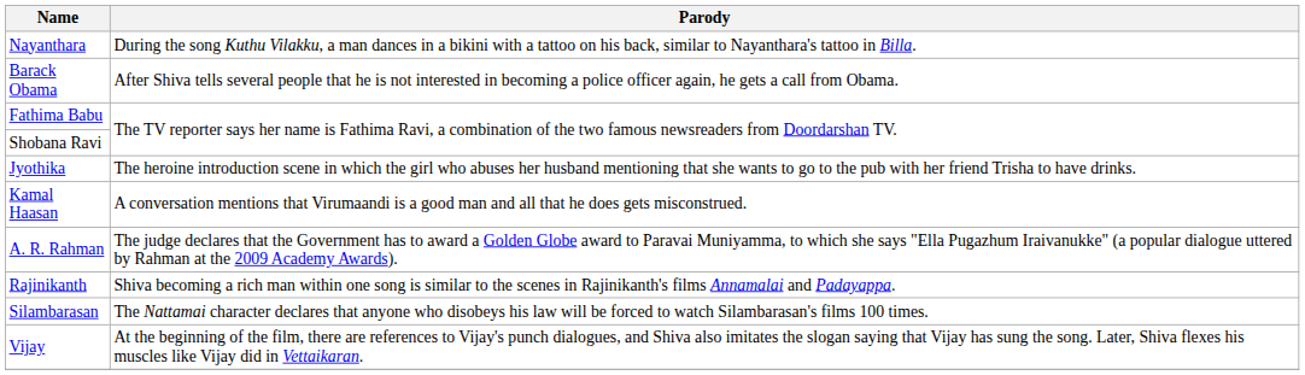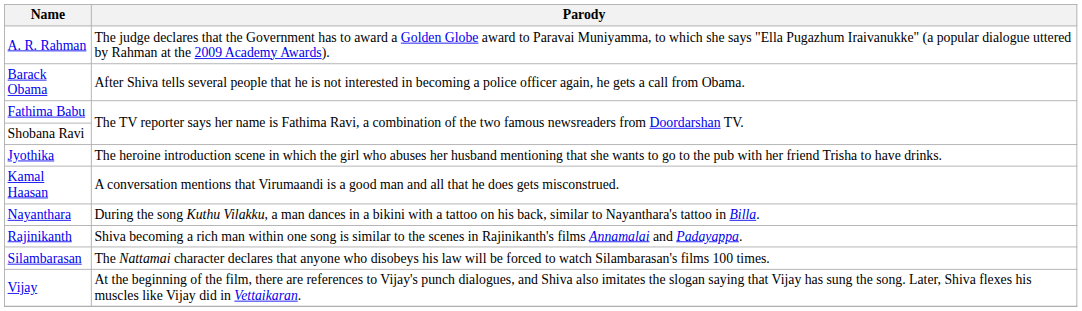rows swapped: A. R. Rahman <-> Nayanthara
